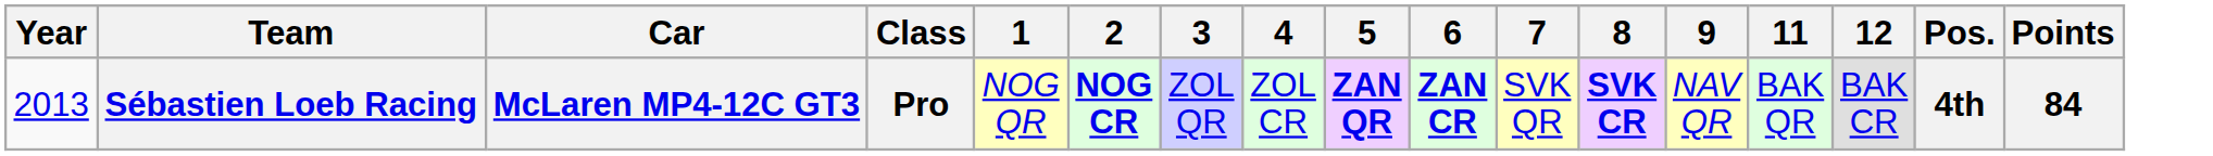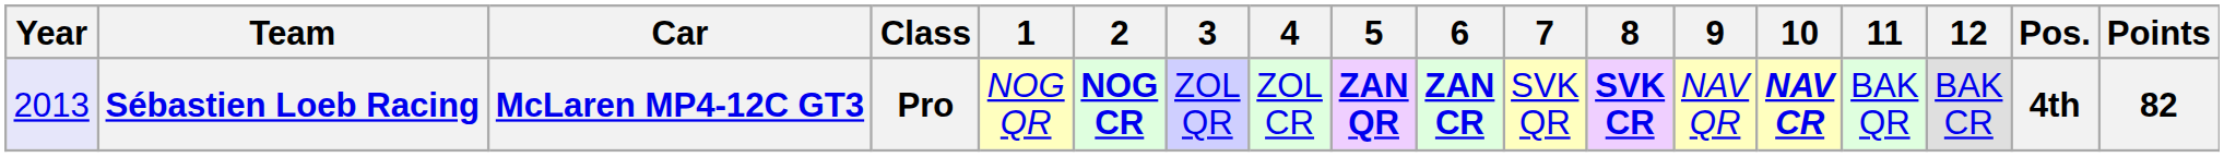+ column: 10 | NAV CR
Sébastien Loeb Racing | Year: no background -> lavender background
Sébastien Loeb Racing | Points: 84 -> 82
